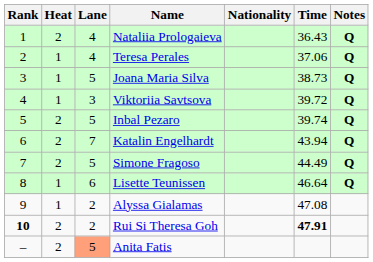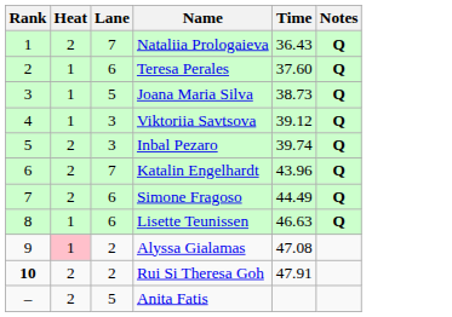- column: Nationality
Nataliia Prologaieva | Lane: 4 -> 7
Teresa Perales | Lane: 4 -> 6
Teresa Perales | Time: 37.06 -> 37.60
Viktoriia Savtsova | Time: 39.72 -> 39.12
Inbal Pezaro | Lane: 5 -> 3
Katalin Engelhardt | Time: 43.94 -> 43.96
Simone Fragoso | Lane: 5 -> 6
Lisette Teunissen | Time: 46.64 -> 46.63
Alyssa Gialamas | Heat: no background -> pink background
Rui Si Theresa Goh | Time: bold -> normal
Anita Fatis | Lane: lightsalmon background -> no background
